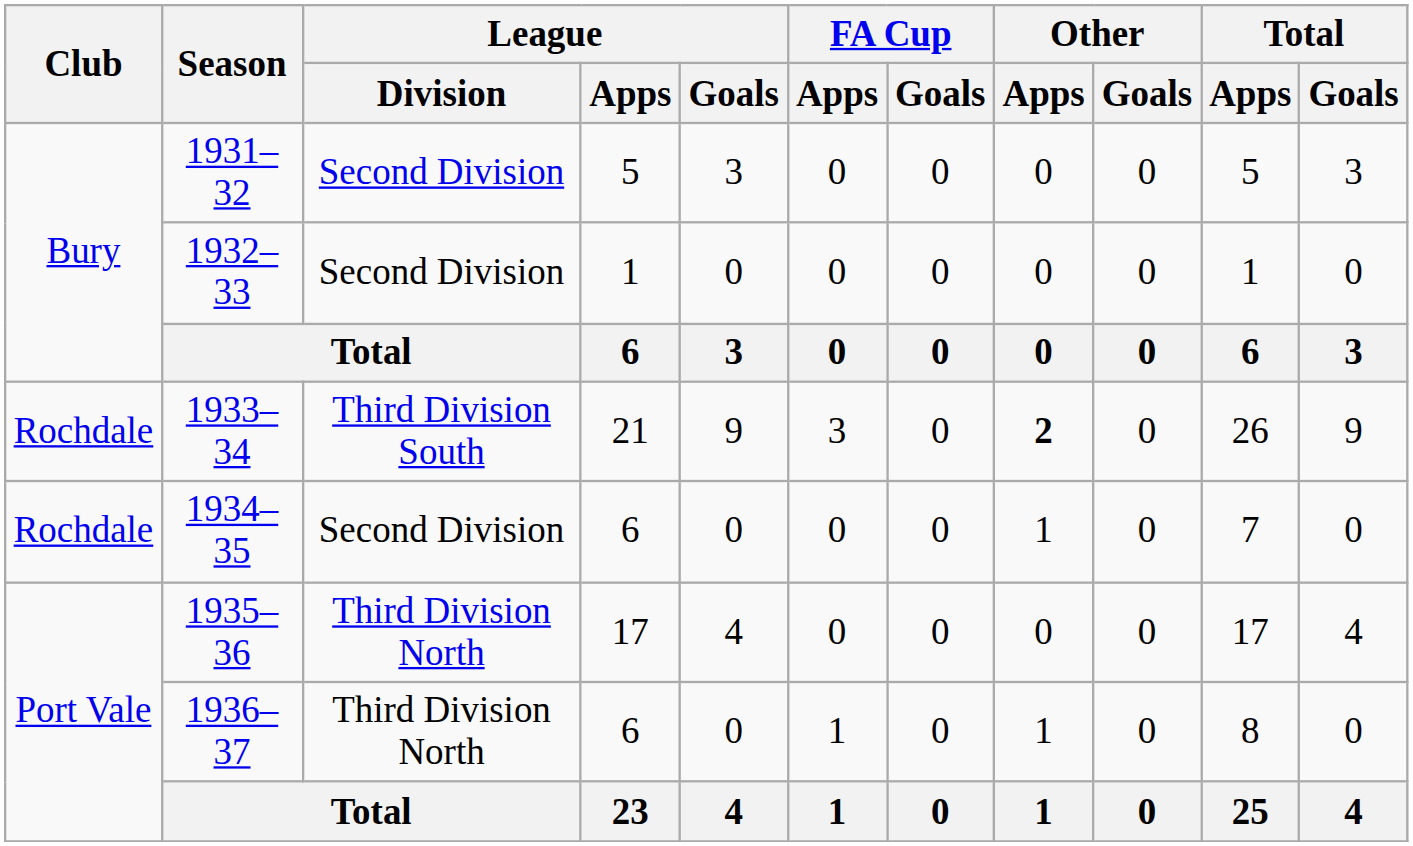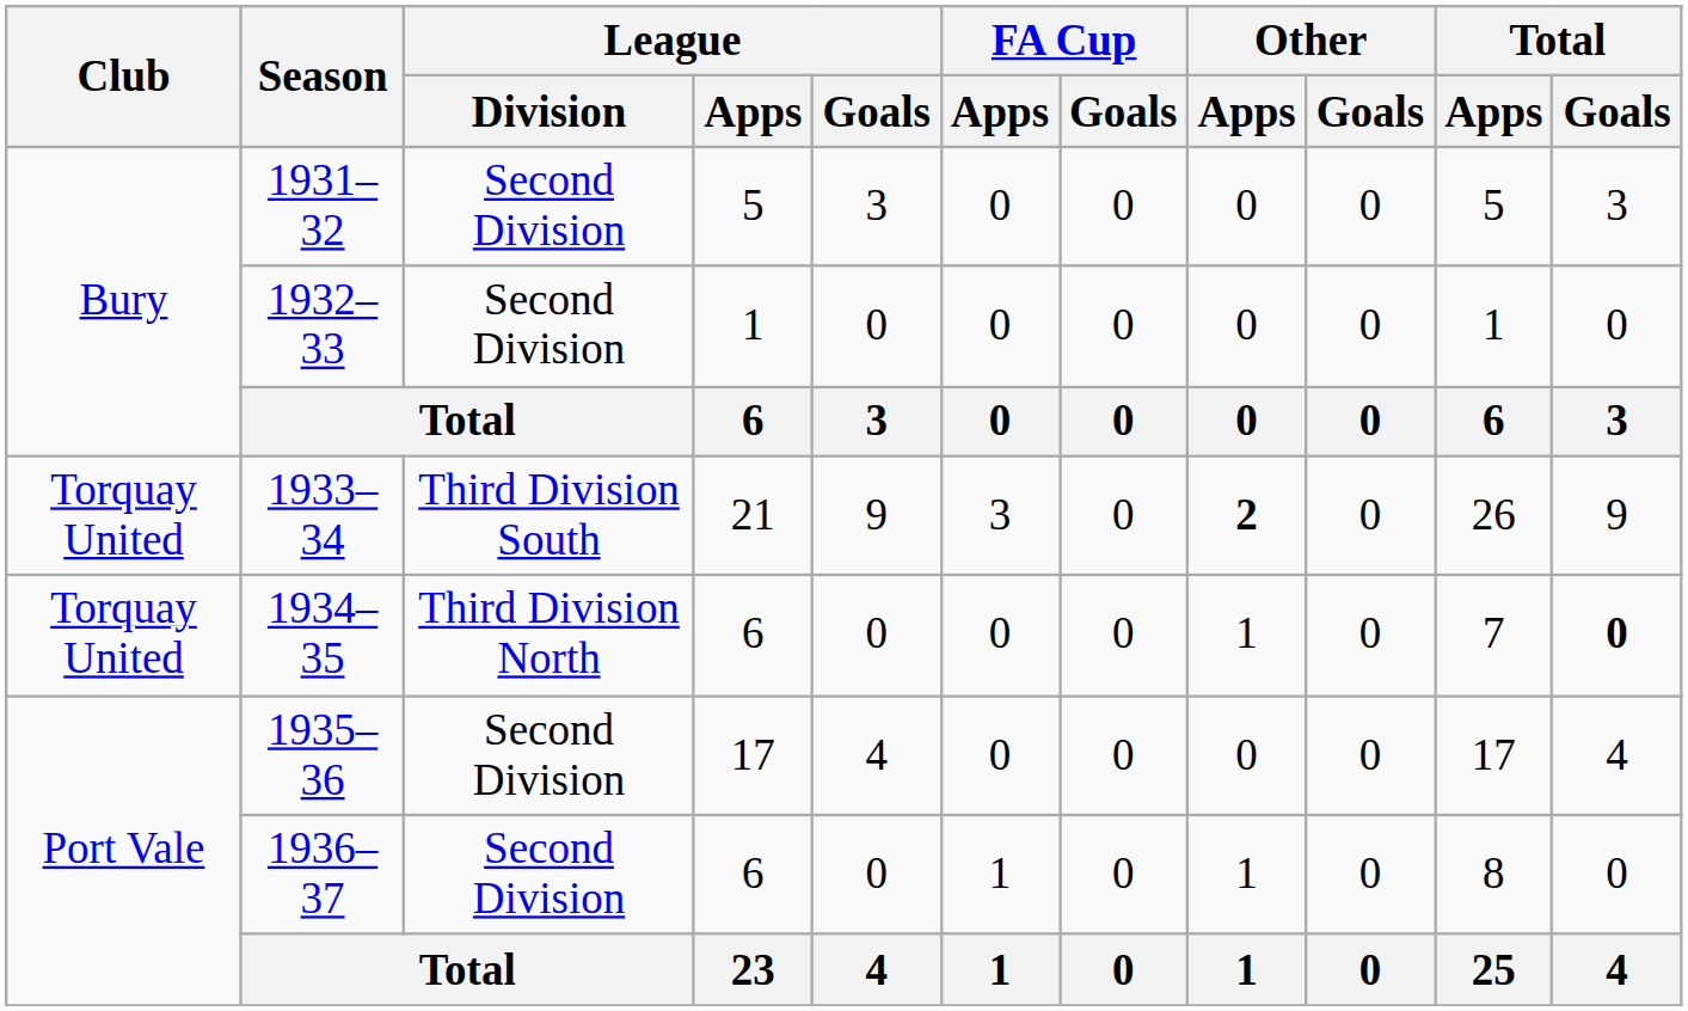1933–34 | Club: Rochdale -> Torquay United
1934–35 | Club: Rochdale -> Torquay United
1934–35 | League / Division: Second Division -> Third Division North
1934–35 | Total / Goals: normal -> bold
1935–36 | League / Division: Third Division North -> Second Division
1936–37 | League / Division: Third Division North -> Second Division
